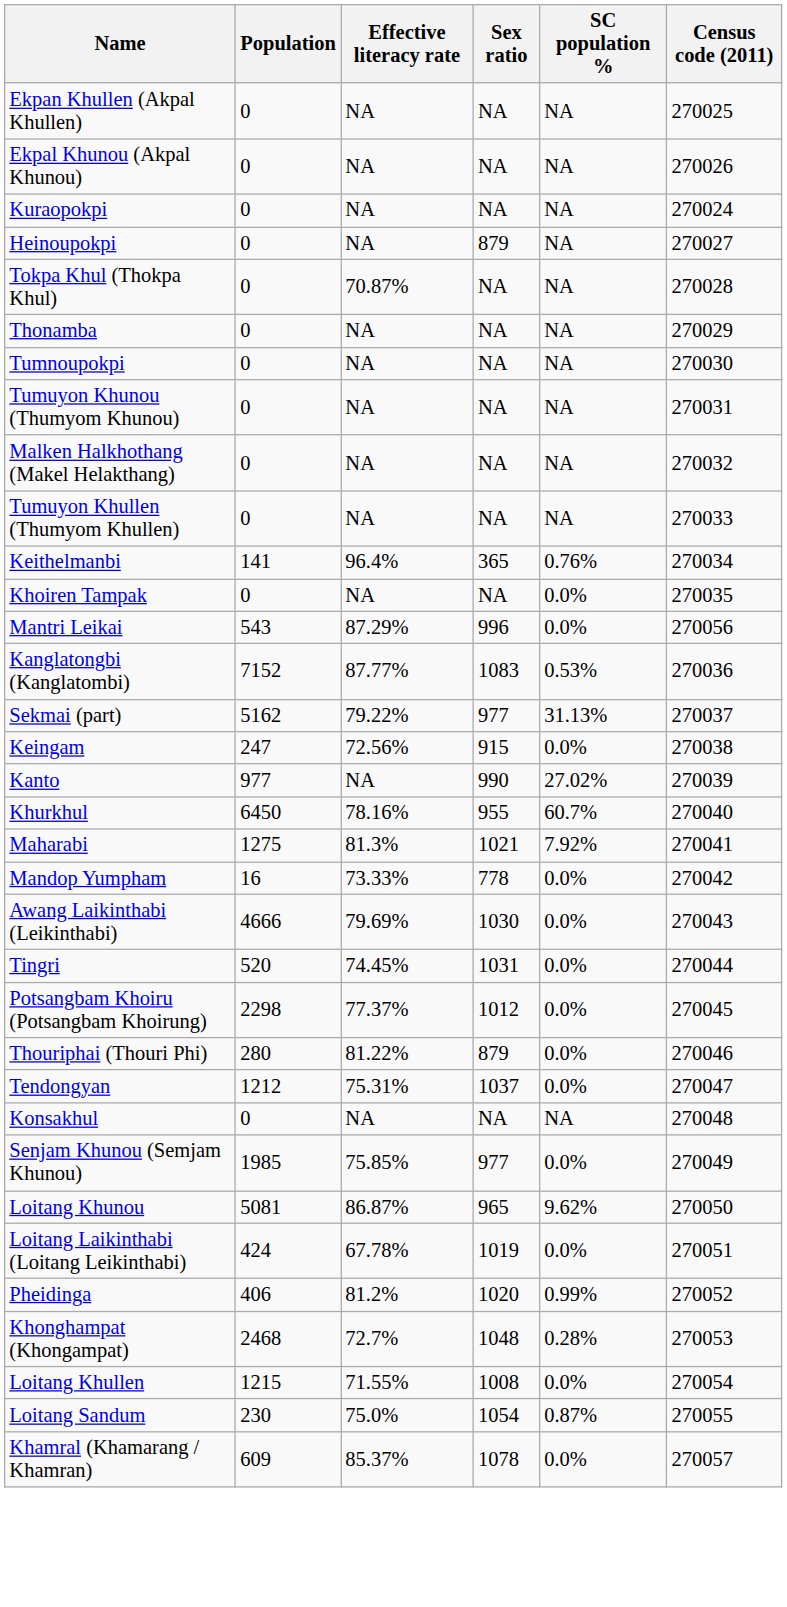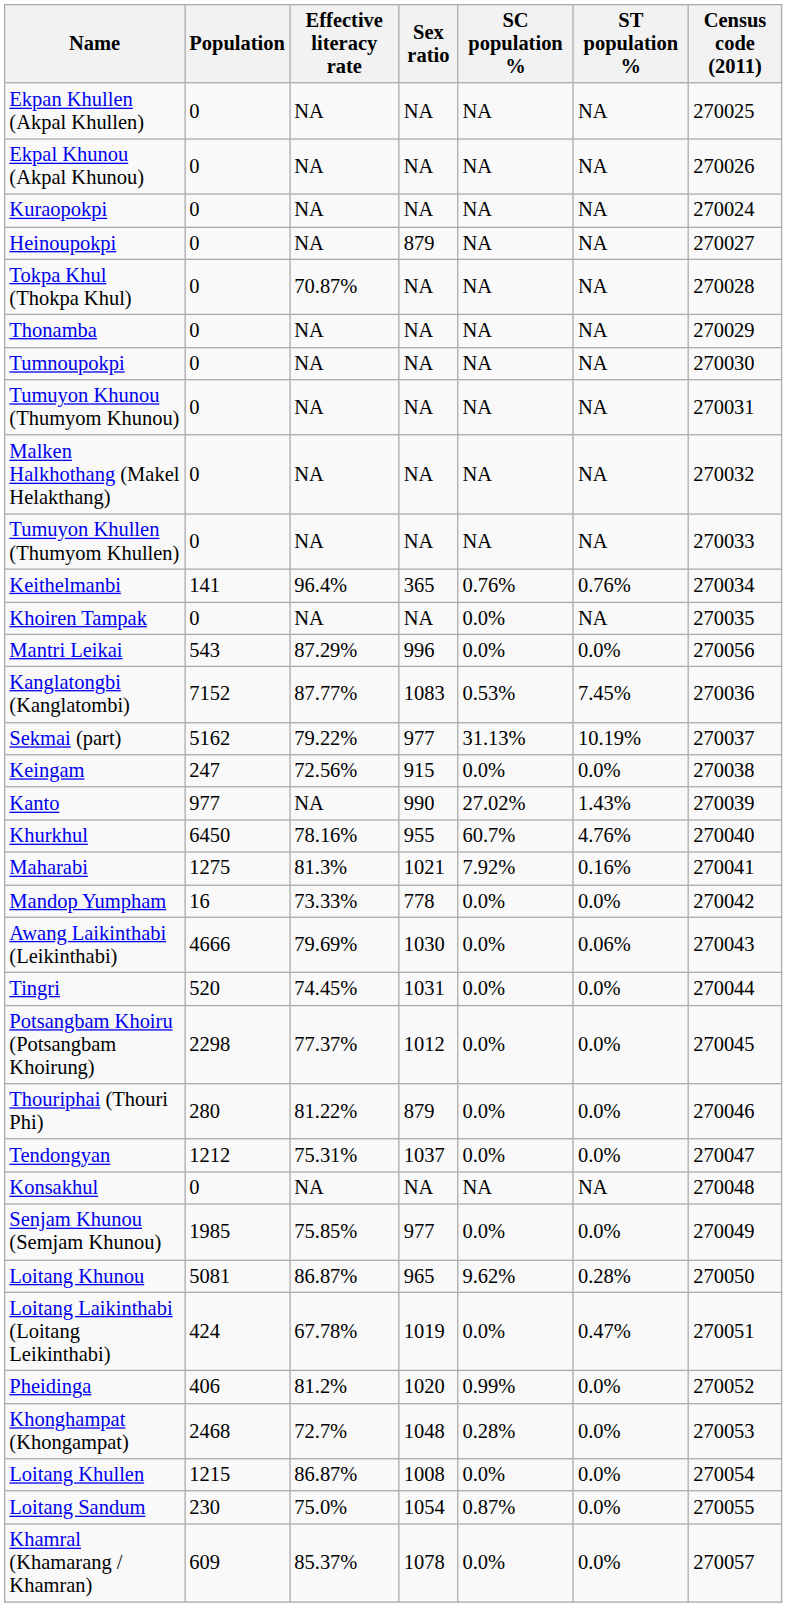+ column: ST population % | NA | NA | NA | NA | NA | NA | NA | NA | NA | NA | 0.76% | NA | 0.0% | 7.45% | 10.19% | 0.0% | 1.43% | 4.76% | 0.16% | 0.0% | 0.06% | 0.0% | 0.0% | 0.0% | 0.0% | NA | 0.0% | 0.28% | 0.47% | 0.0% | 0.0% | 0.0% | 0.0% | 0.0%
Loitang Khullen | Effective literacy rate: 71.55% -> 86.87%
